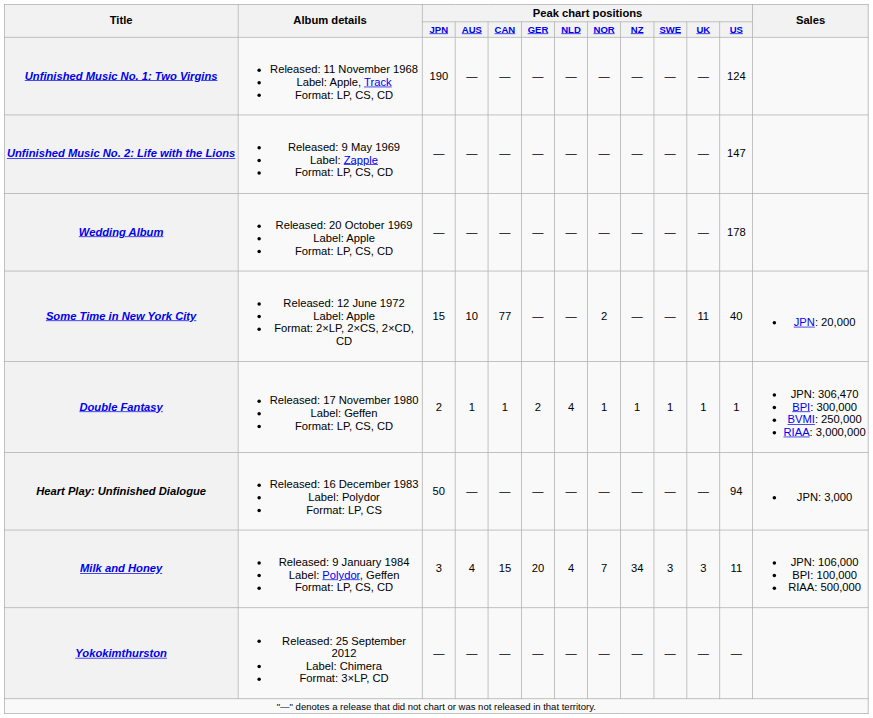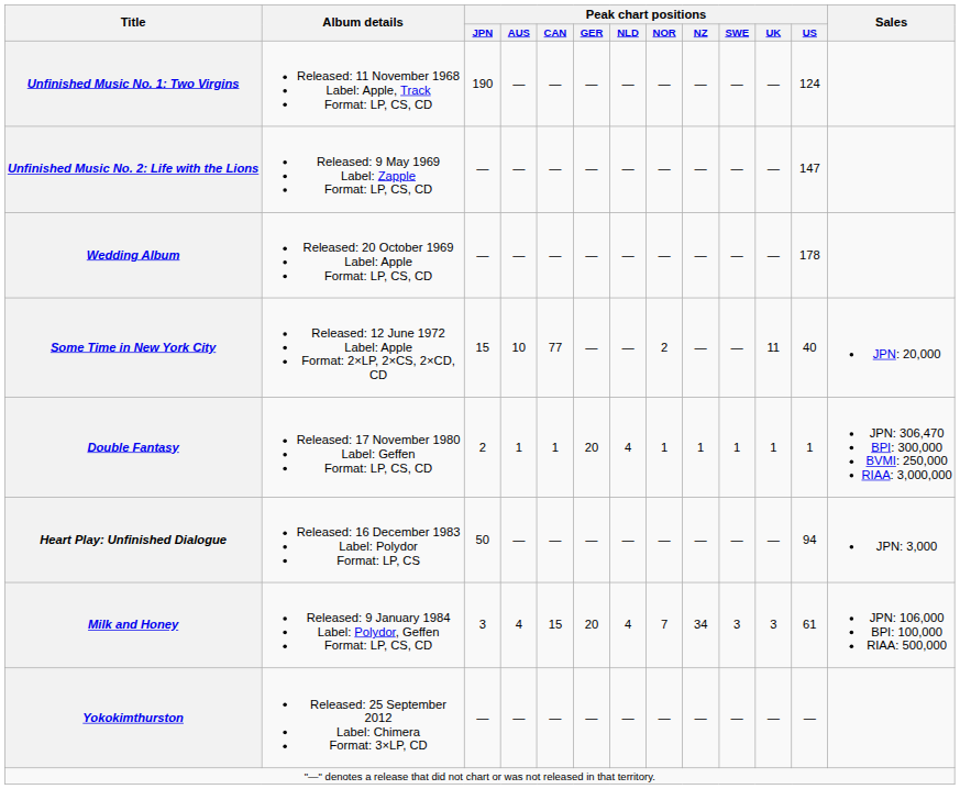Double Fantasy | Peak chart positions / GER: 2 -> 20
Milk and Honey | Peak chart positions / US: 11 -> 61
